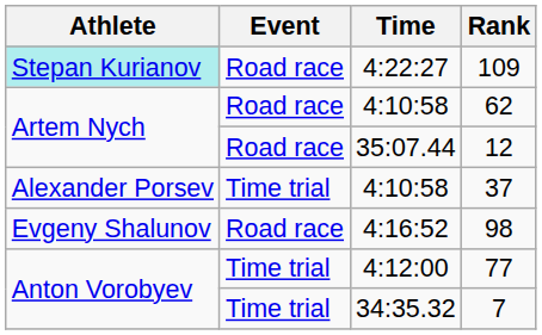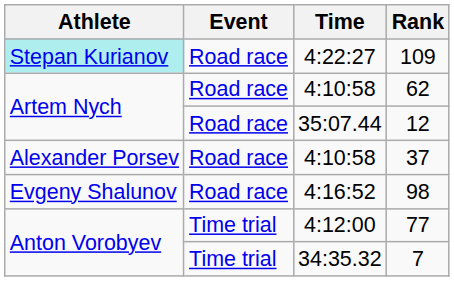37 | Event: Time trial -> Road race
